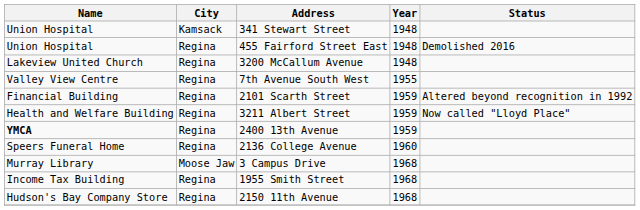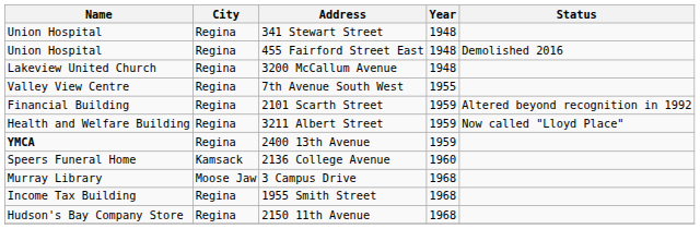341 Stewart Street | City: Kamsack -> Regina
2136 College Avenue | City: Regina -> Kamsack
